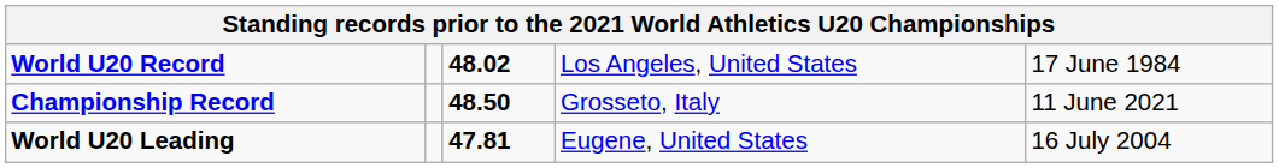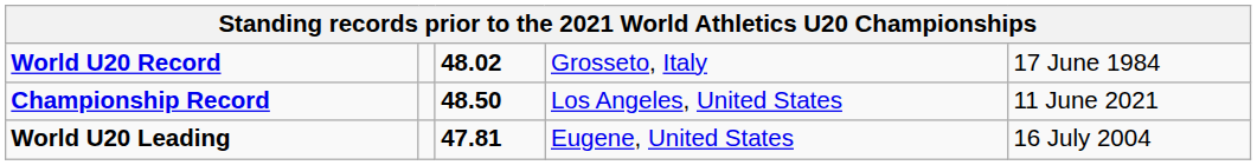World U20 Record | column 4: Los Angeles, United States -> Grosseto, Italy
Championship Record | column 4: Grosseto, Italy -> Los Angeles, United States
